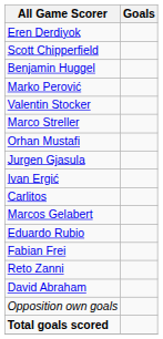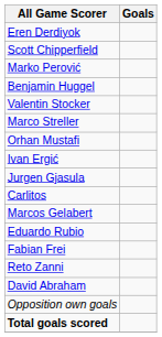rows swapped: Benjamin Huggel <-> Marko Perović
rows swapped: Jurgen Gjasula <-> Ivan Ergić
